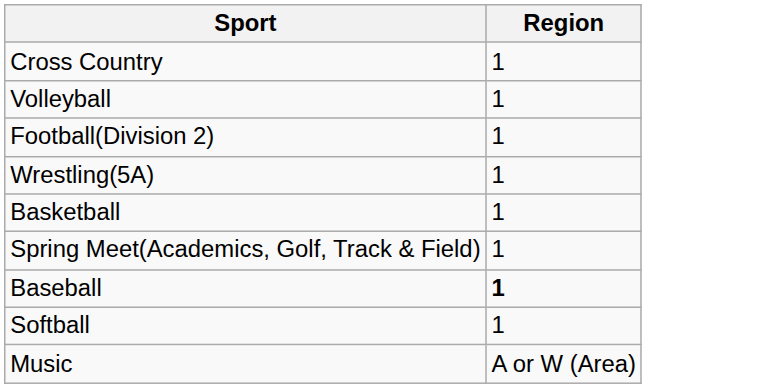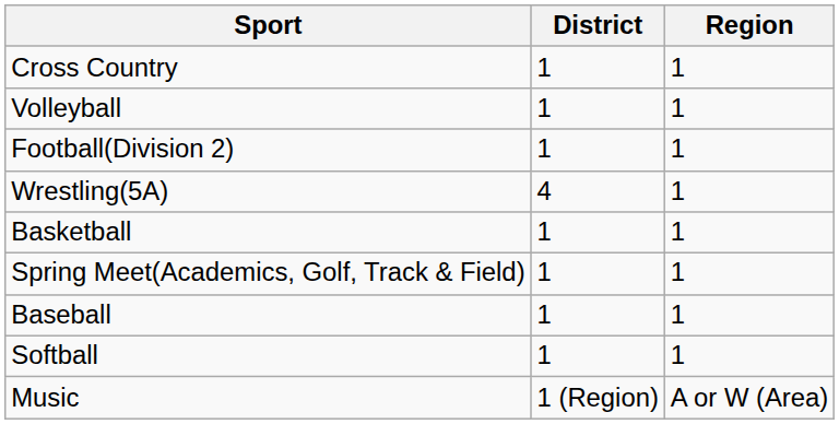+ column: District | 1 | 1 | 1 | 4 | 1 | 1 | 1 | 1 | 1 (Region)
Baseball | Region: bold -> normal
